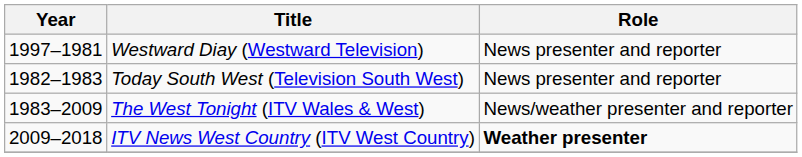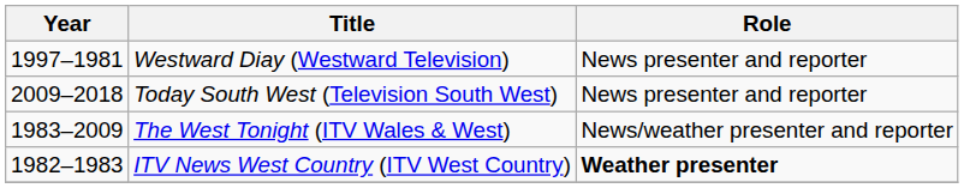Today South West (Television South West) | Year: 1982–1983 -> 2009–2018
ITV News West Country (ITV West Country) | Year: 2009–2018 -> 1982–1983
